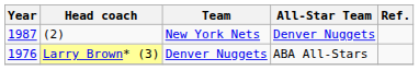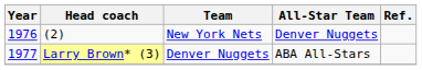(2) | Year: 1987 -> 1976
Larry Brown* (3) | Year: 1976 -> 1977
